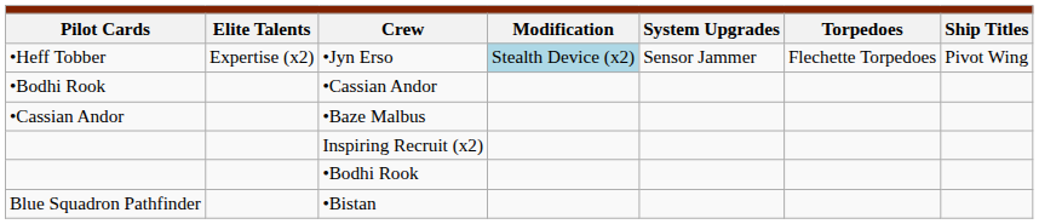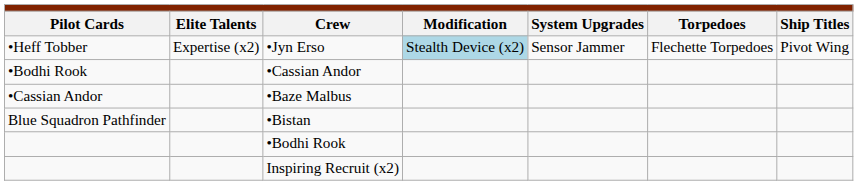rows swapped: •Bistan <-> Inspiring Recruit (x2)
